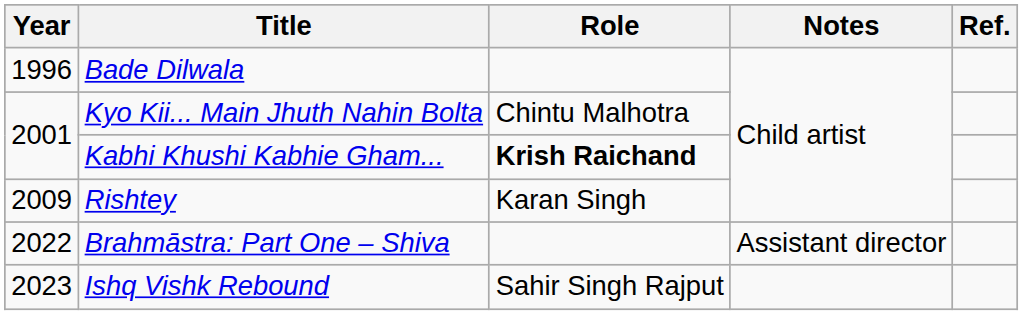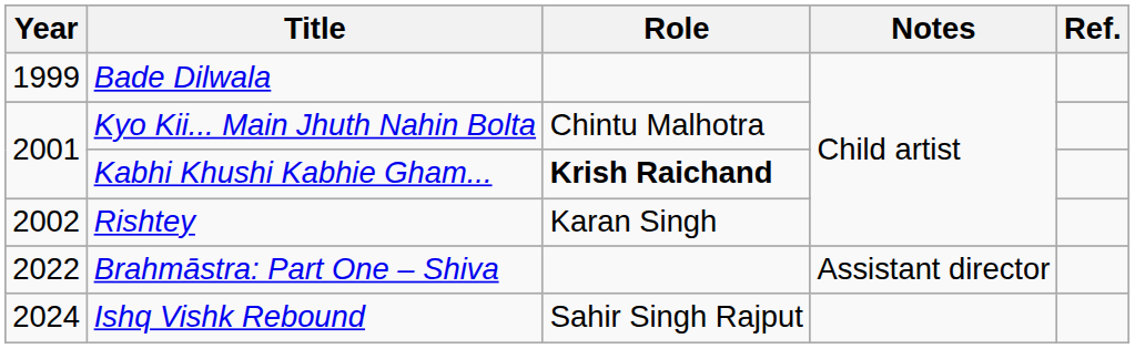Bade Dilwala | Year: 1996 -> 1999
Rishtey | Year: 2009 -> 2002
Ishq Vishk Rebound | Year: 2023 -> 2024
